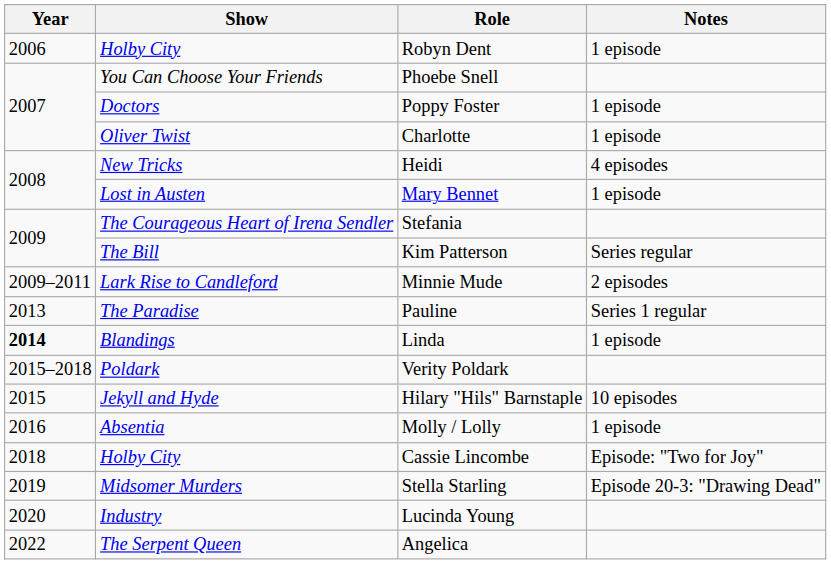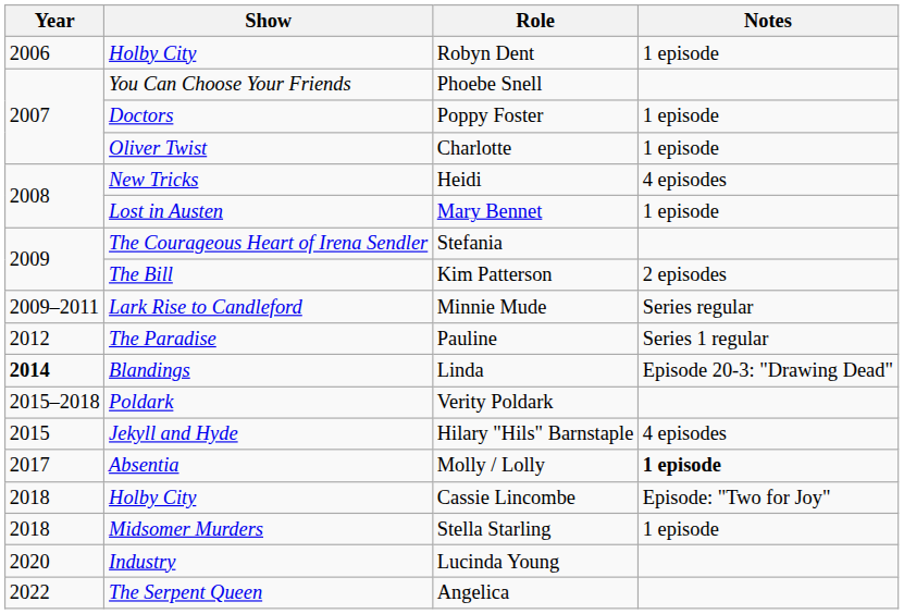Kim Patterson | Notes: Series regular -> 2 episodes
Minnie Mude | Notes: 2 episodes -> Series regular
Pauline | Year: 2013 -> 2012
Linda | Notes: 1 episode -> Episode 20-3: "Drawing Dead"
Hilary "Hils" Barnstaple | Notes: 10 episodes -> 4 episodes
Molly / Lolly | Year: 2016 -> 2017
Molly / Lolly | Notes: normal -> bold
Stella Starling | Year: 2019 -> 2018
Stella Starling | Notes: Episode 20-3: "Drawing Dead" -> 1 episode
